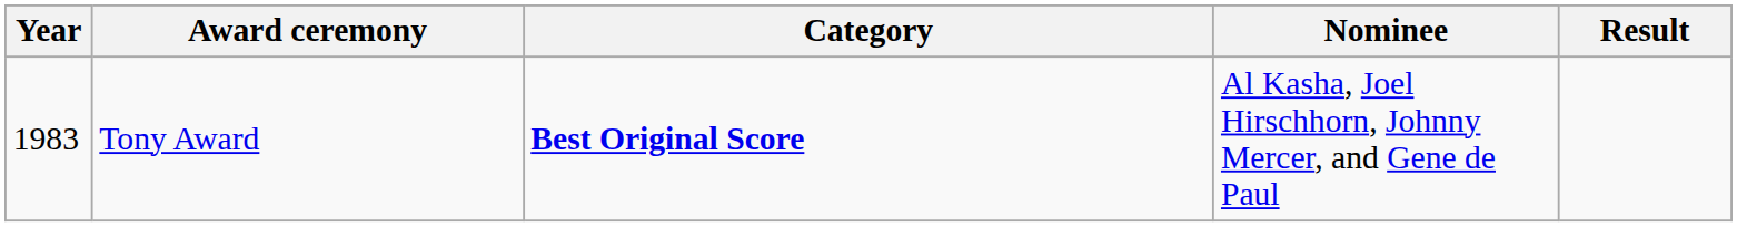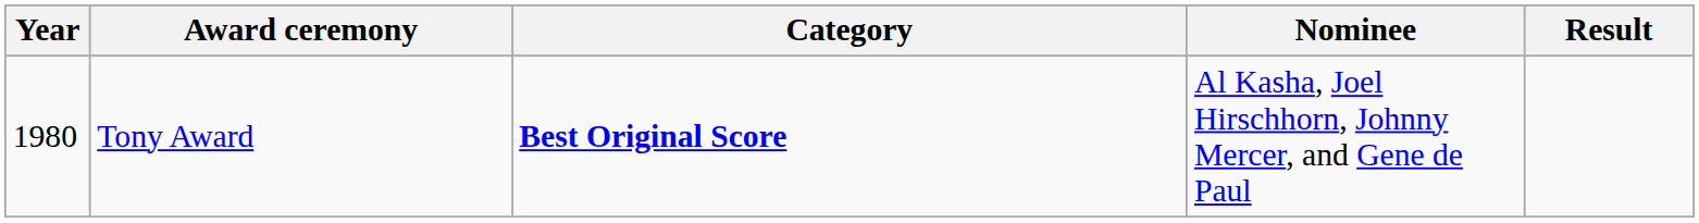Tony Award | Year: 1983 -> 1980
